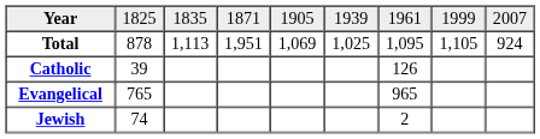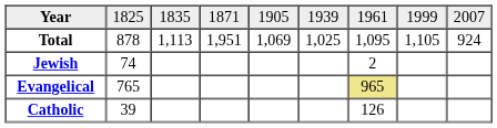rows swapped: Catholic <-> Jewish
Evangelical | column 7: no background -> khaki background
